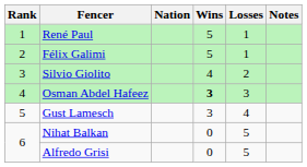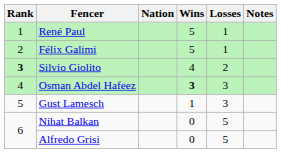Silvio Giolito | Rank: normal -> bold
Gust Lamesch | Wins: 3 -> 1
Gust Lamesch | Losses: 4 -> 3
